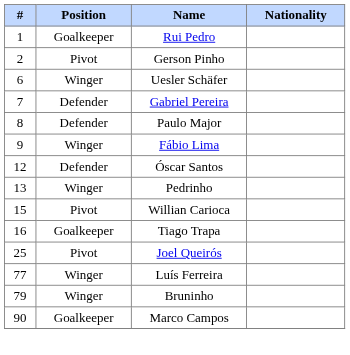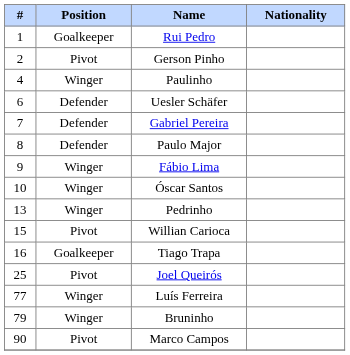+ row: 4 | Winger | Paulinho
Uesler Schäfer | Position: Winger -> Defender
Óscar Santos | #: 12 -> 10
Óscar Santos | Position: Defender -> Winger
Marco Campos | Position: Goalkeeper -> Pivot
